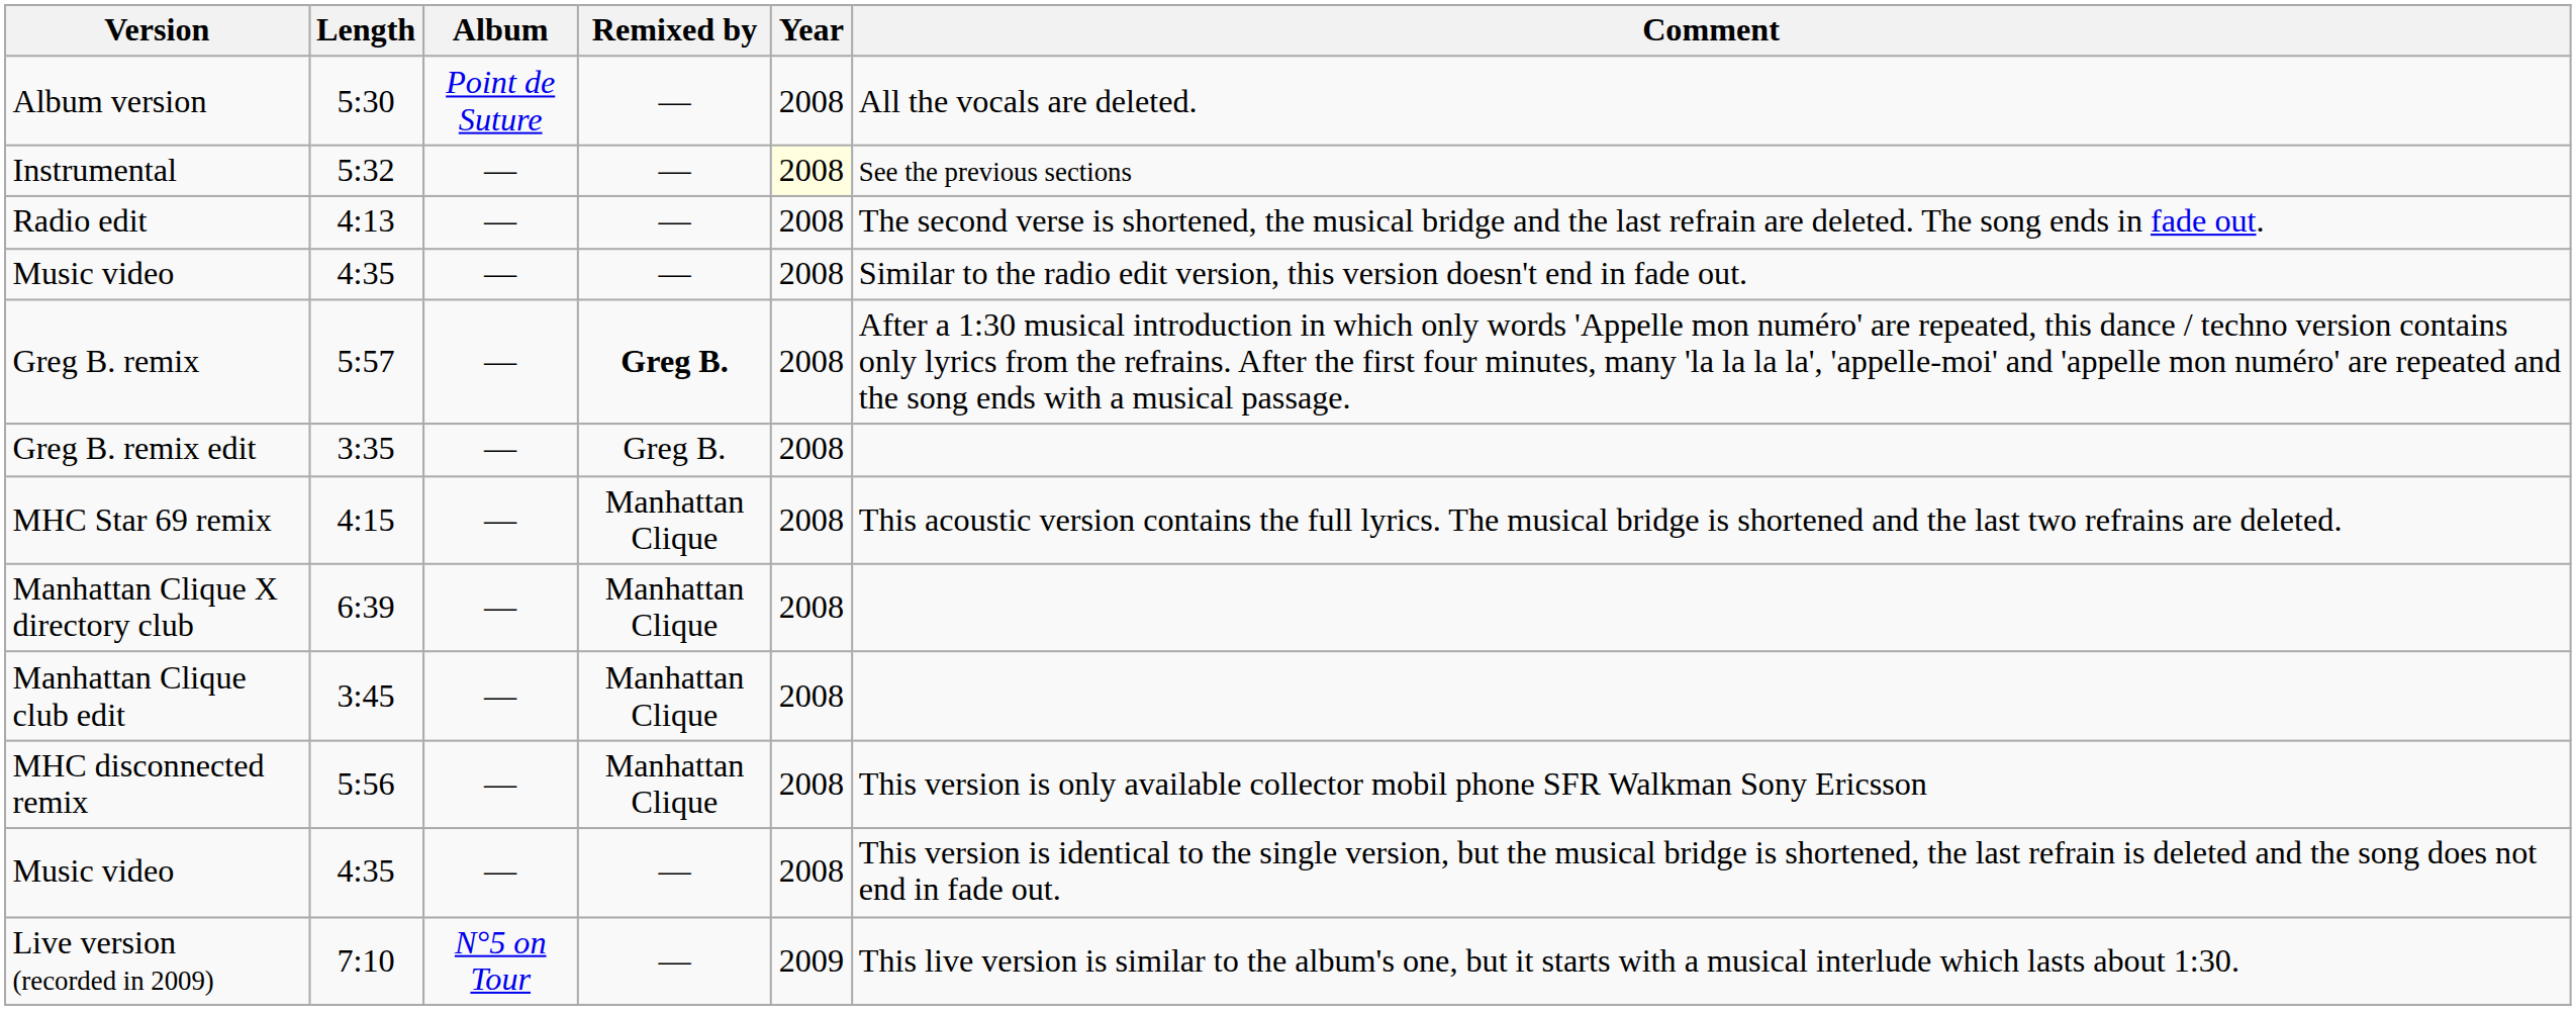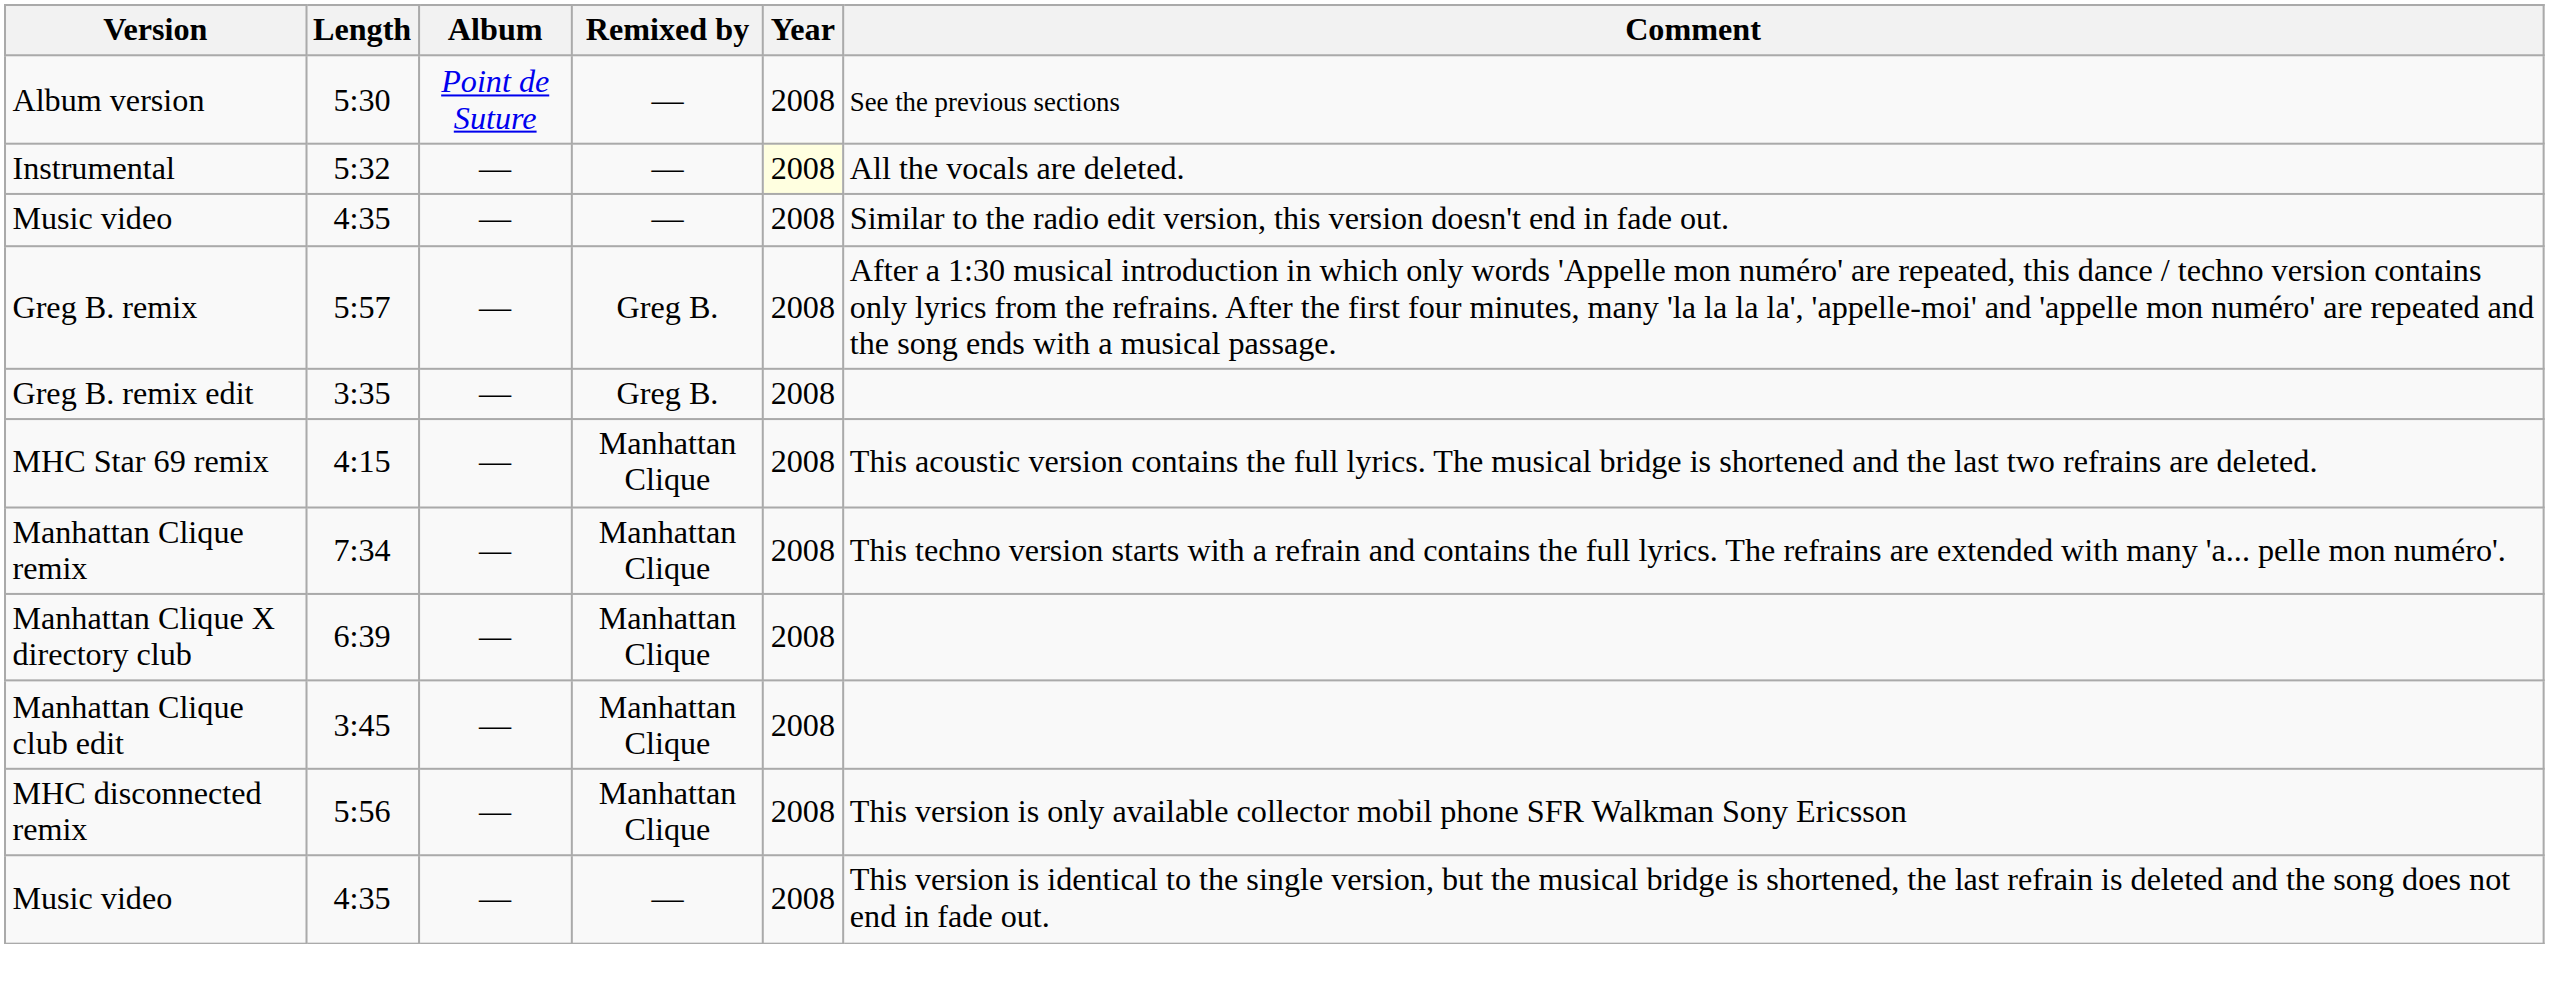Album version | Comment: All the vocals are deleted. -> See the previous sections
Instrumental | Comment: See the previous sections -> All the vocals are deleted.
- row: Radio edit | 4:13 | — | — | 2008 | The second verse is shortened, the musical bridge and the last refrain are deleted. The song ends in fade out.
Greg B. remix | Remixed by: bold -> normal
+ row: Manhattan Clique remix | 7:34 | — | Manhattan Clique | 2008 | This techno version starts with a refrain and contains the full lyrics. The refrains are extended with many 'a... pelle mon numéro'.
- row: Live version (recorded in 2009) | 7:10 | N°5 on Tour | — | 2009 | This live version is similar to the album's one, but it starts with a musical interlude which lasts about 1:30.
